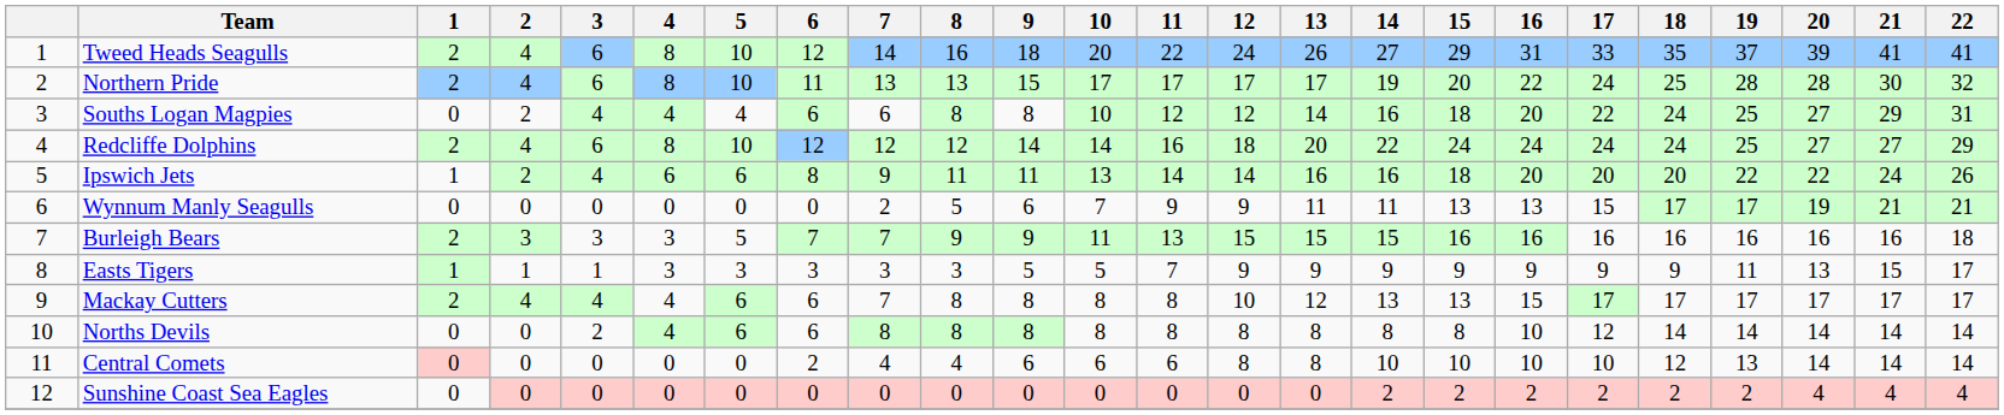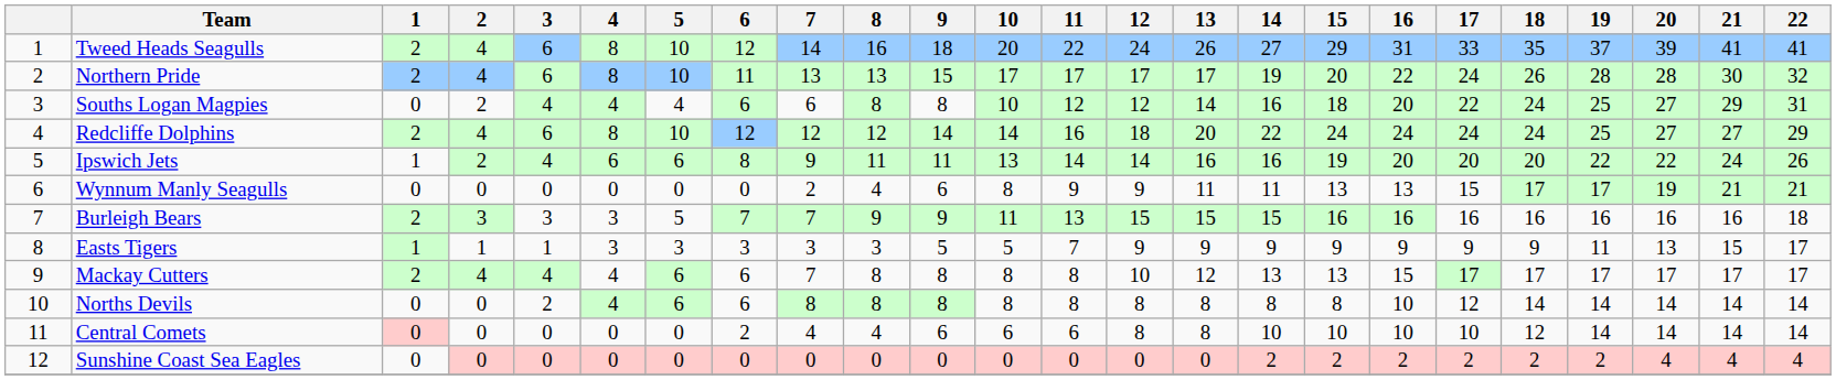Northern Pride | 18: 25 -> 26
Ipswich Jets | 15: 18 -> 19
Wynnum Manly Seagulls | 8: 5 -> 4
Wynnum Manly Seagulls | 10: 7 -> 8
Central Comets | 19: 13 -> 14
